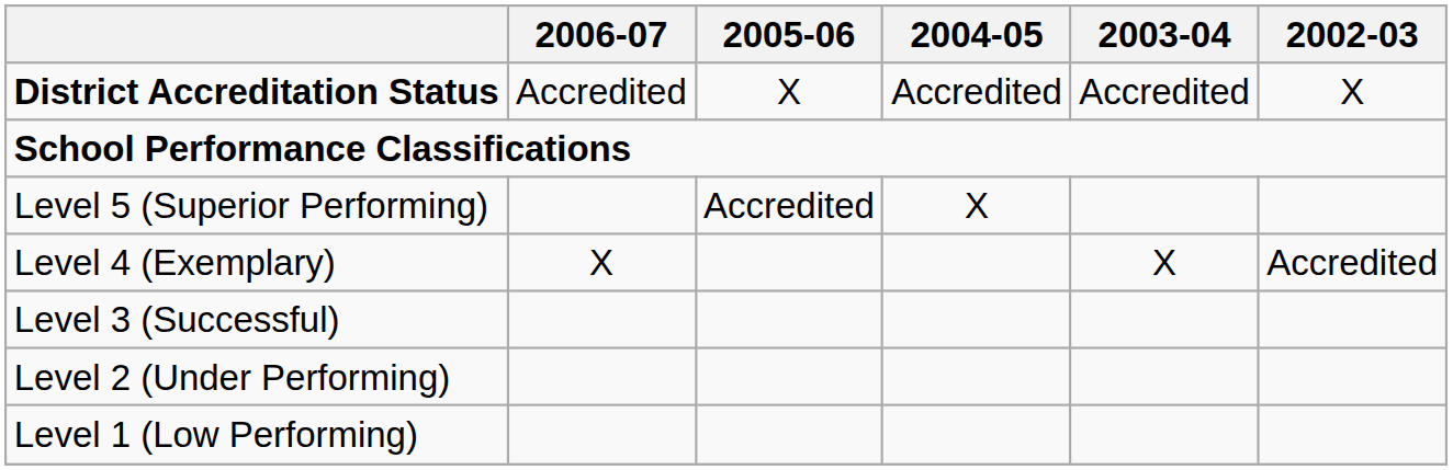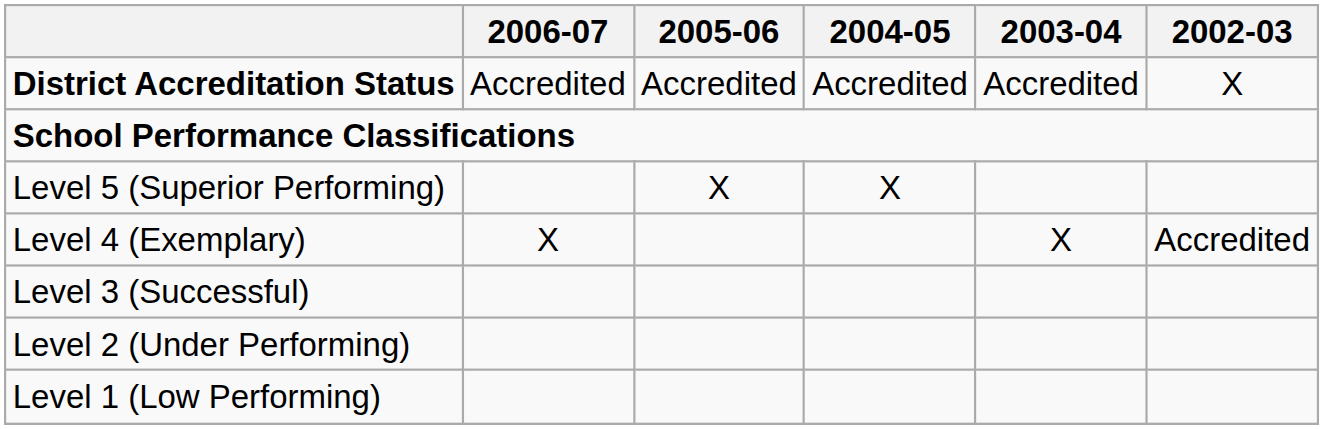District Accreditation Status | 2005-06: X -> Accredited
Level 5 (Superior Performing) | 2005-06: Accredited -> X
